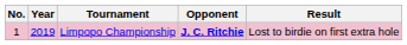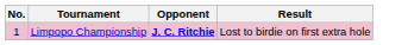- column: Year | 2019
